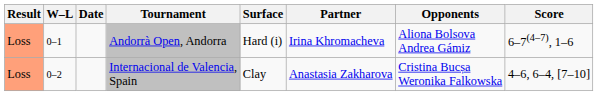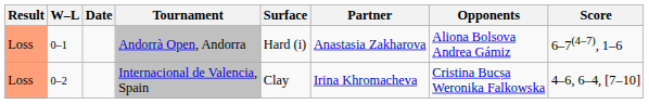Andorrà Open, Andorra | Partner: Irina Khromacheva -> Anastasia Zakharova
Internacional de Valencia, Spain | Partner: Anastasia Zakharova -> Irina Khromacheva
